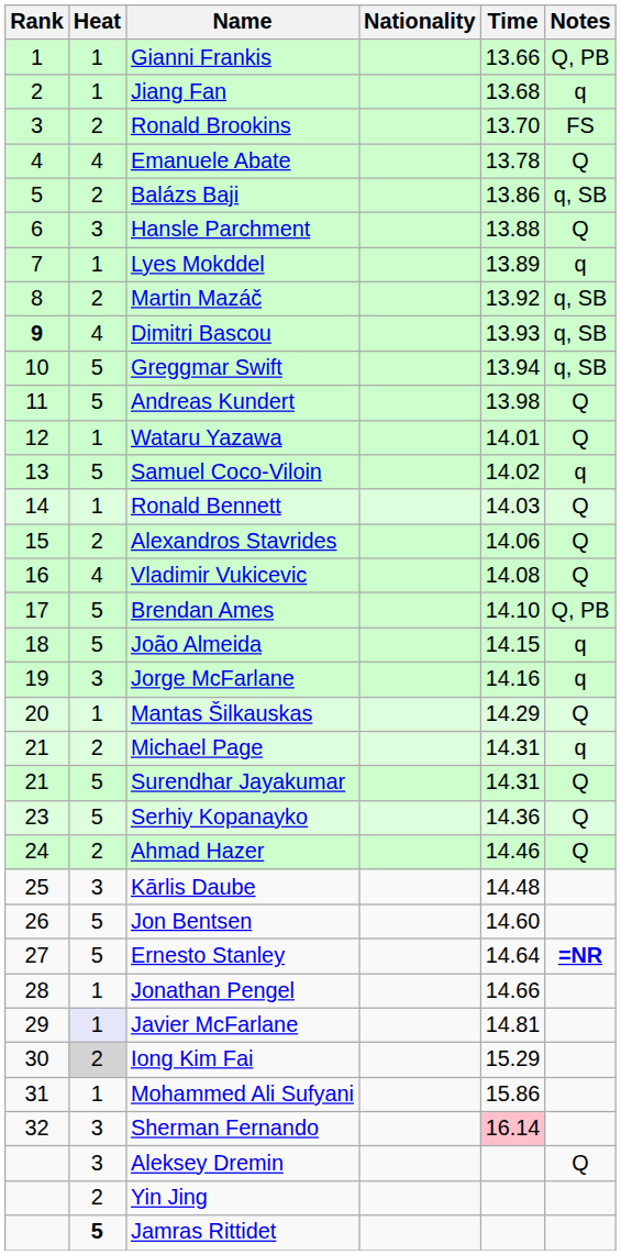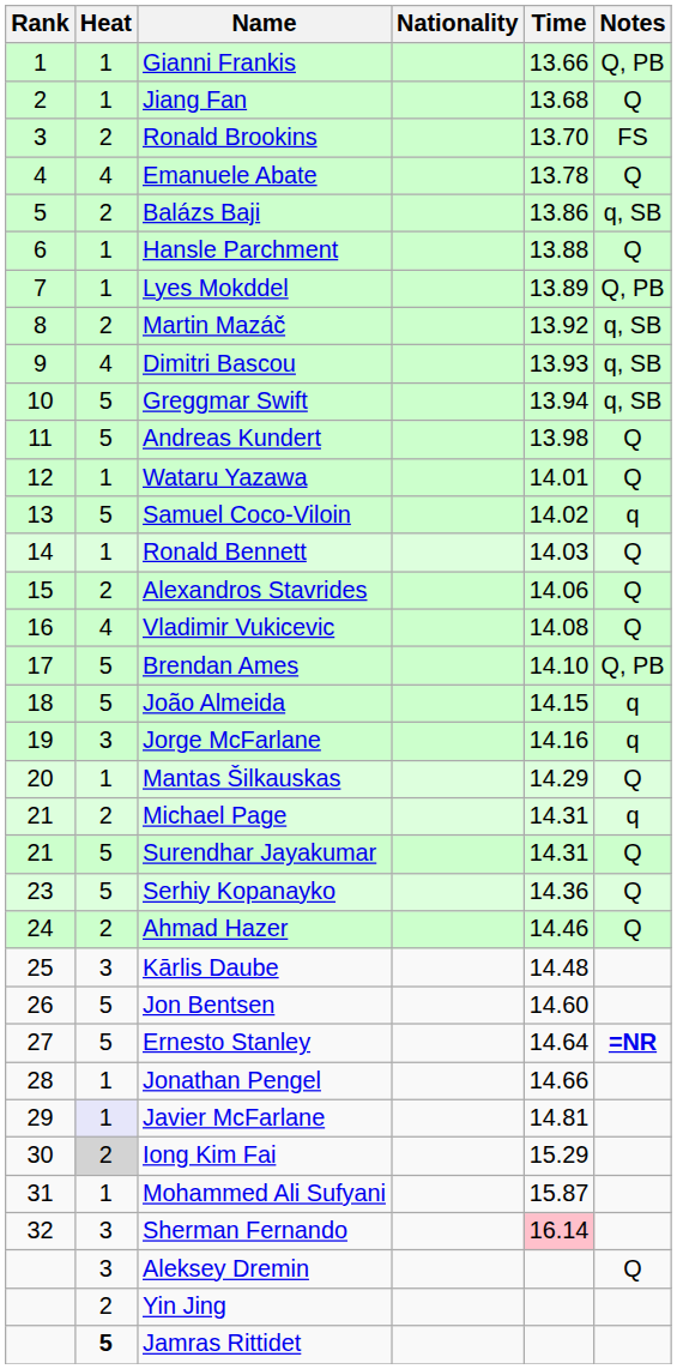Jiang Fan | Notes: q -> Q
Hansle Parchment | Heat: 3 -> 1
Lyes Mokddel | Notes: q -> Q, PB
Dimitri Bascou | Rank: bold -> normal
Mohammed Ali Sufyani | Time: 15.86 -> 15.87
